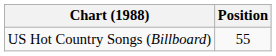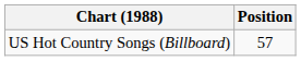US Hot Country Songs (Billboard) | Position: 55 -> 57
